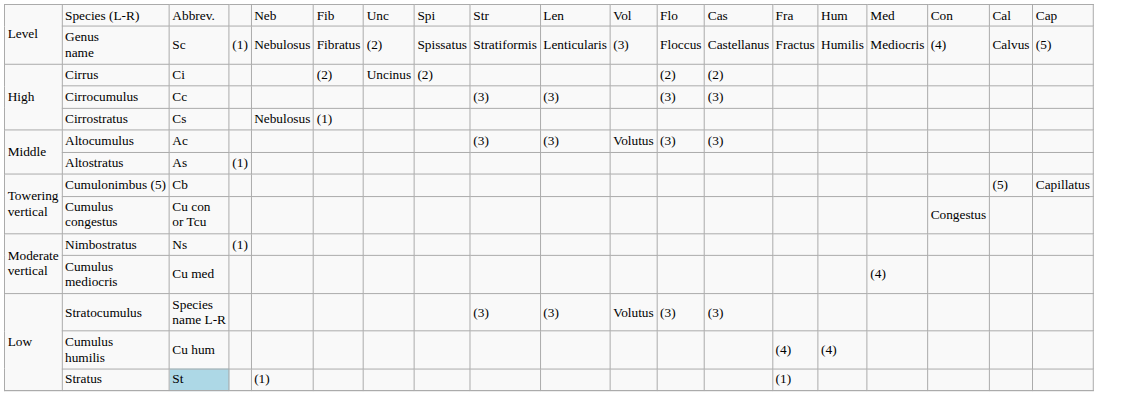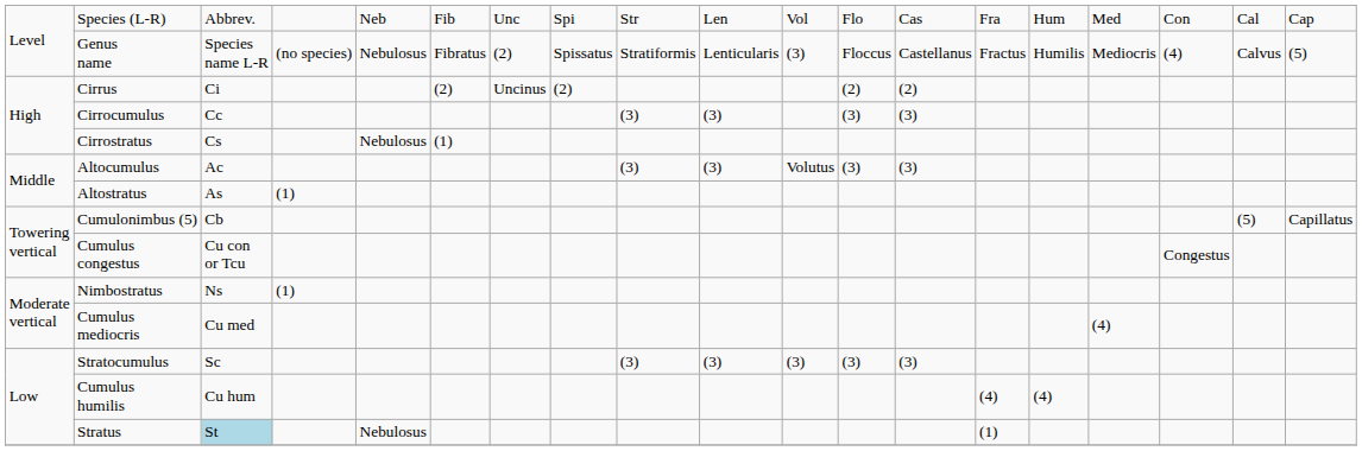Genus name | column 3: Sc -> Species name L-R
Genus name | column 4: (1) -> (no species)
Stratocumulus | column 3: Species name L-R -> Sc
Stratocumulus | column 11: Volutus -> (3)
Stratus | column 5: (1) -> Nebulosus
